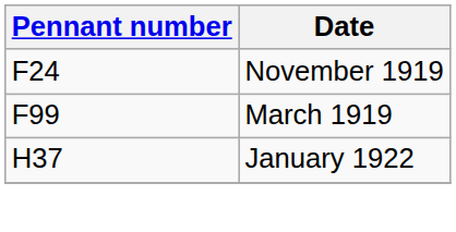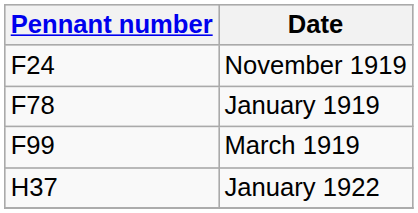+ row: F78 | January 1919
